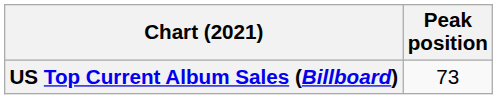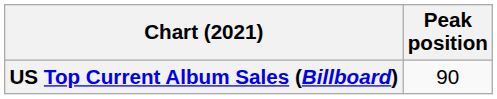US Top Current Album Sales (Billboard) | Peak position: 73 -> 90
